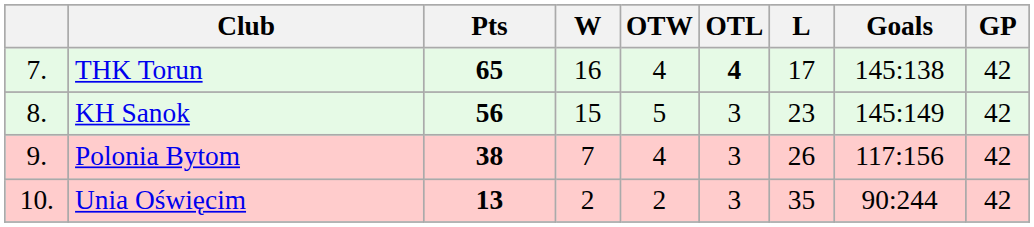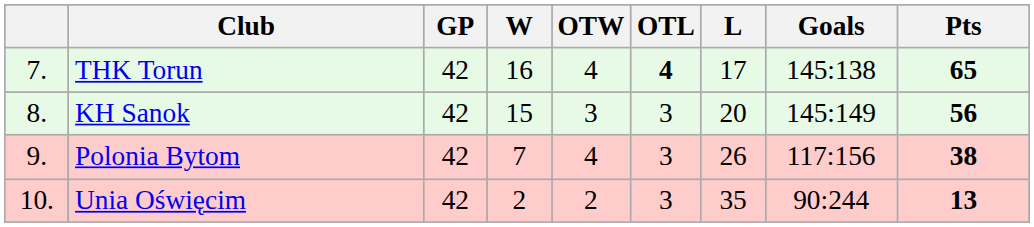columns swapped: GP <-> Pts
KH Sanok | OTW: 5 -> 3
KH Sanok | L: 23 -> 20
